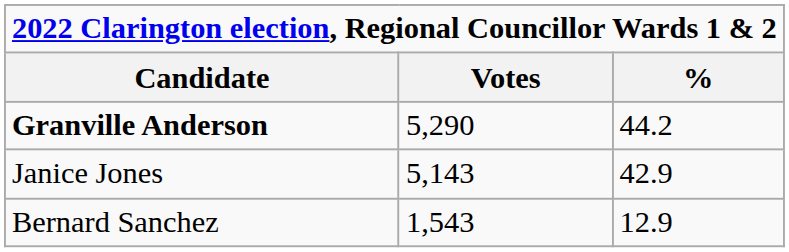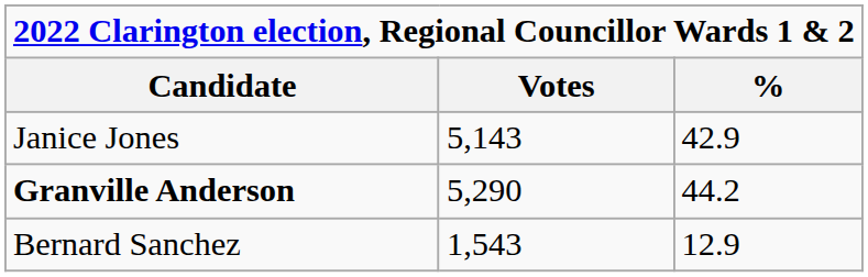rows swapped: Granville Anderson <-> Janice Jones
